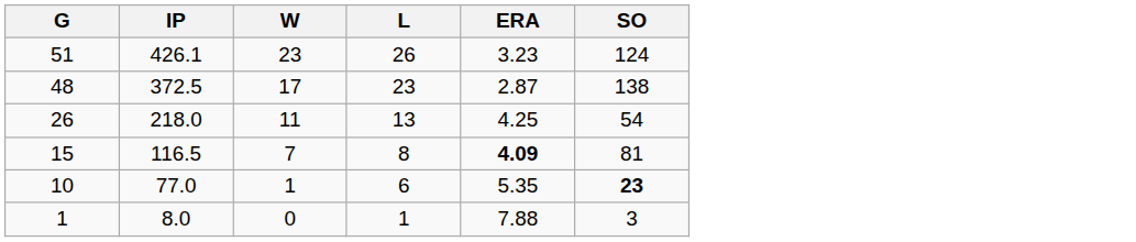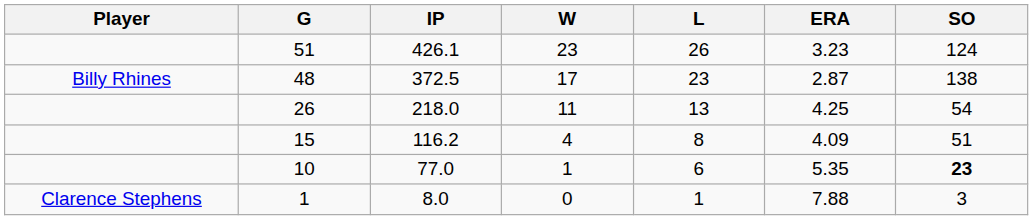+ column: Player | Billy Rhines | Clarence Stephens
15 | IP: 116.5 -> 116.2
15 | W: 7 -> 4
15 | ERA: bold -> normal
15 | SO: 81 -> 51
